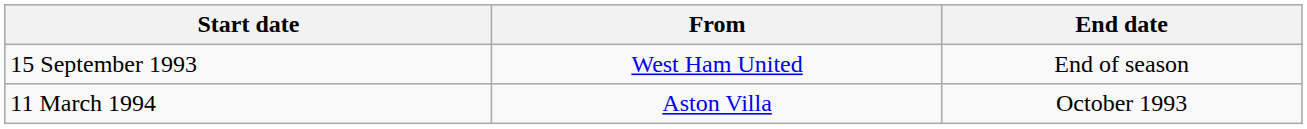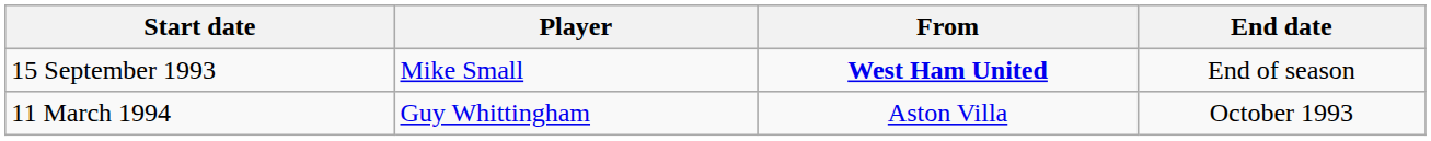+ column: Player | Mike Small | Guy Whittingham
15 September 1993 | From: normal -> bold
